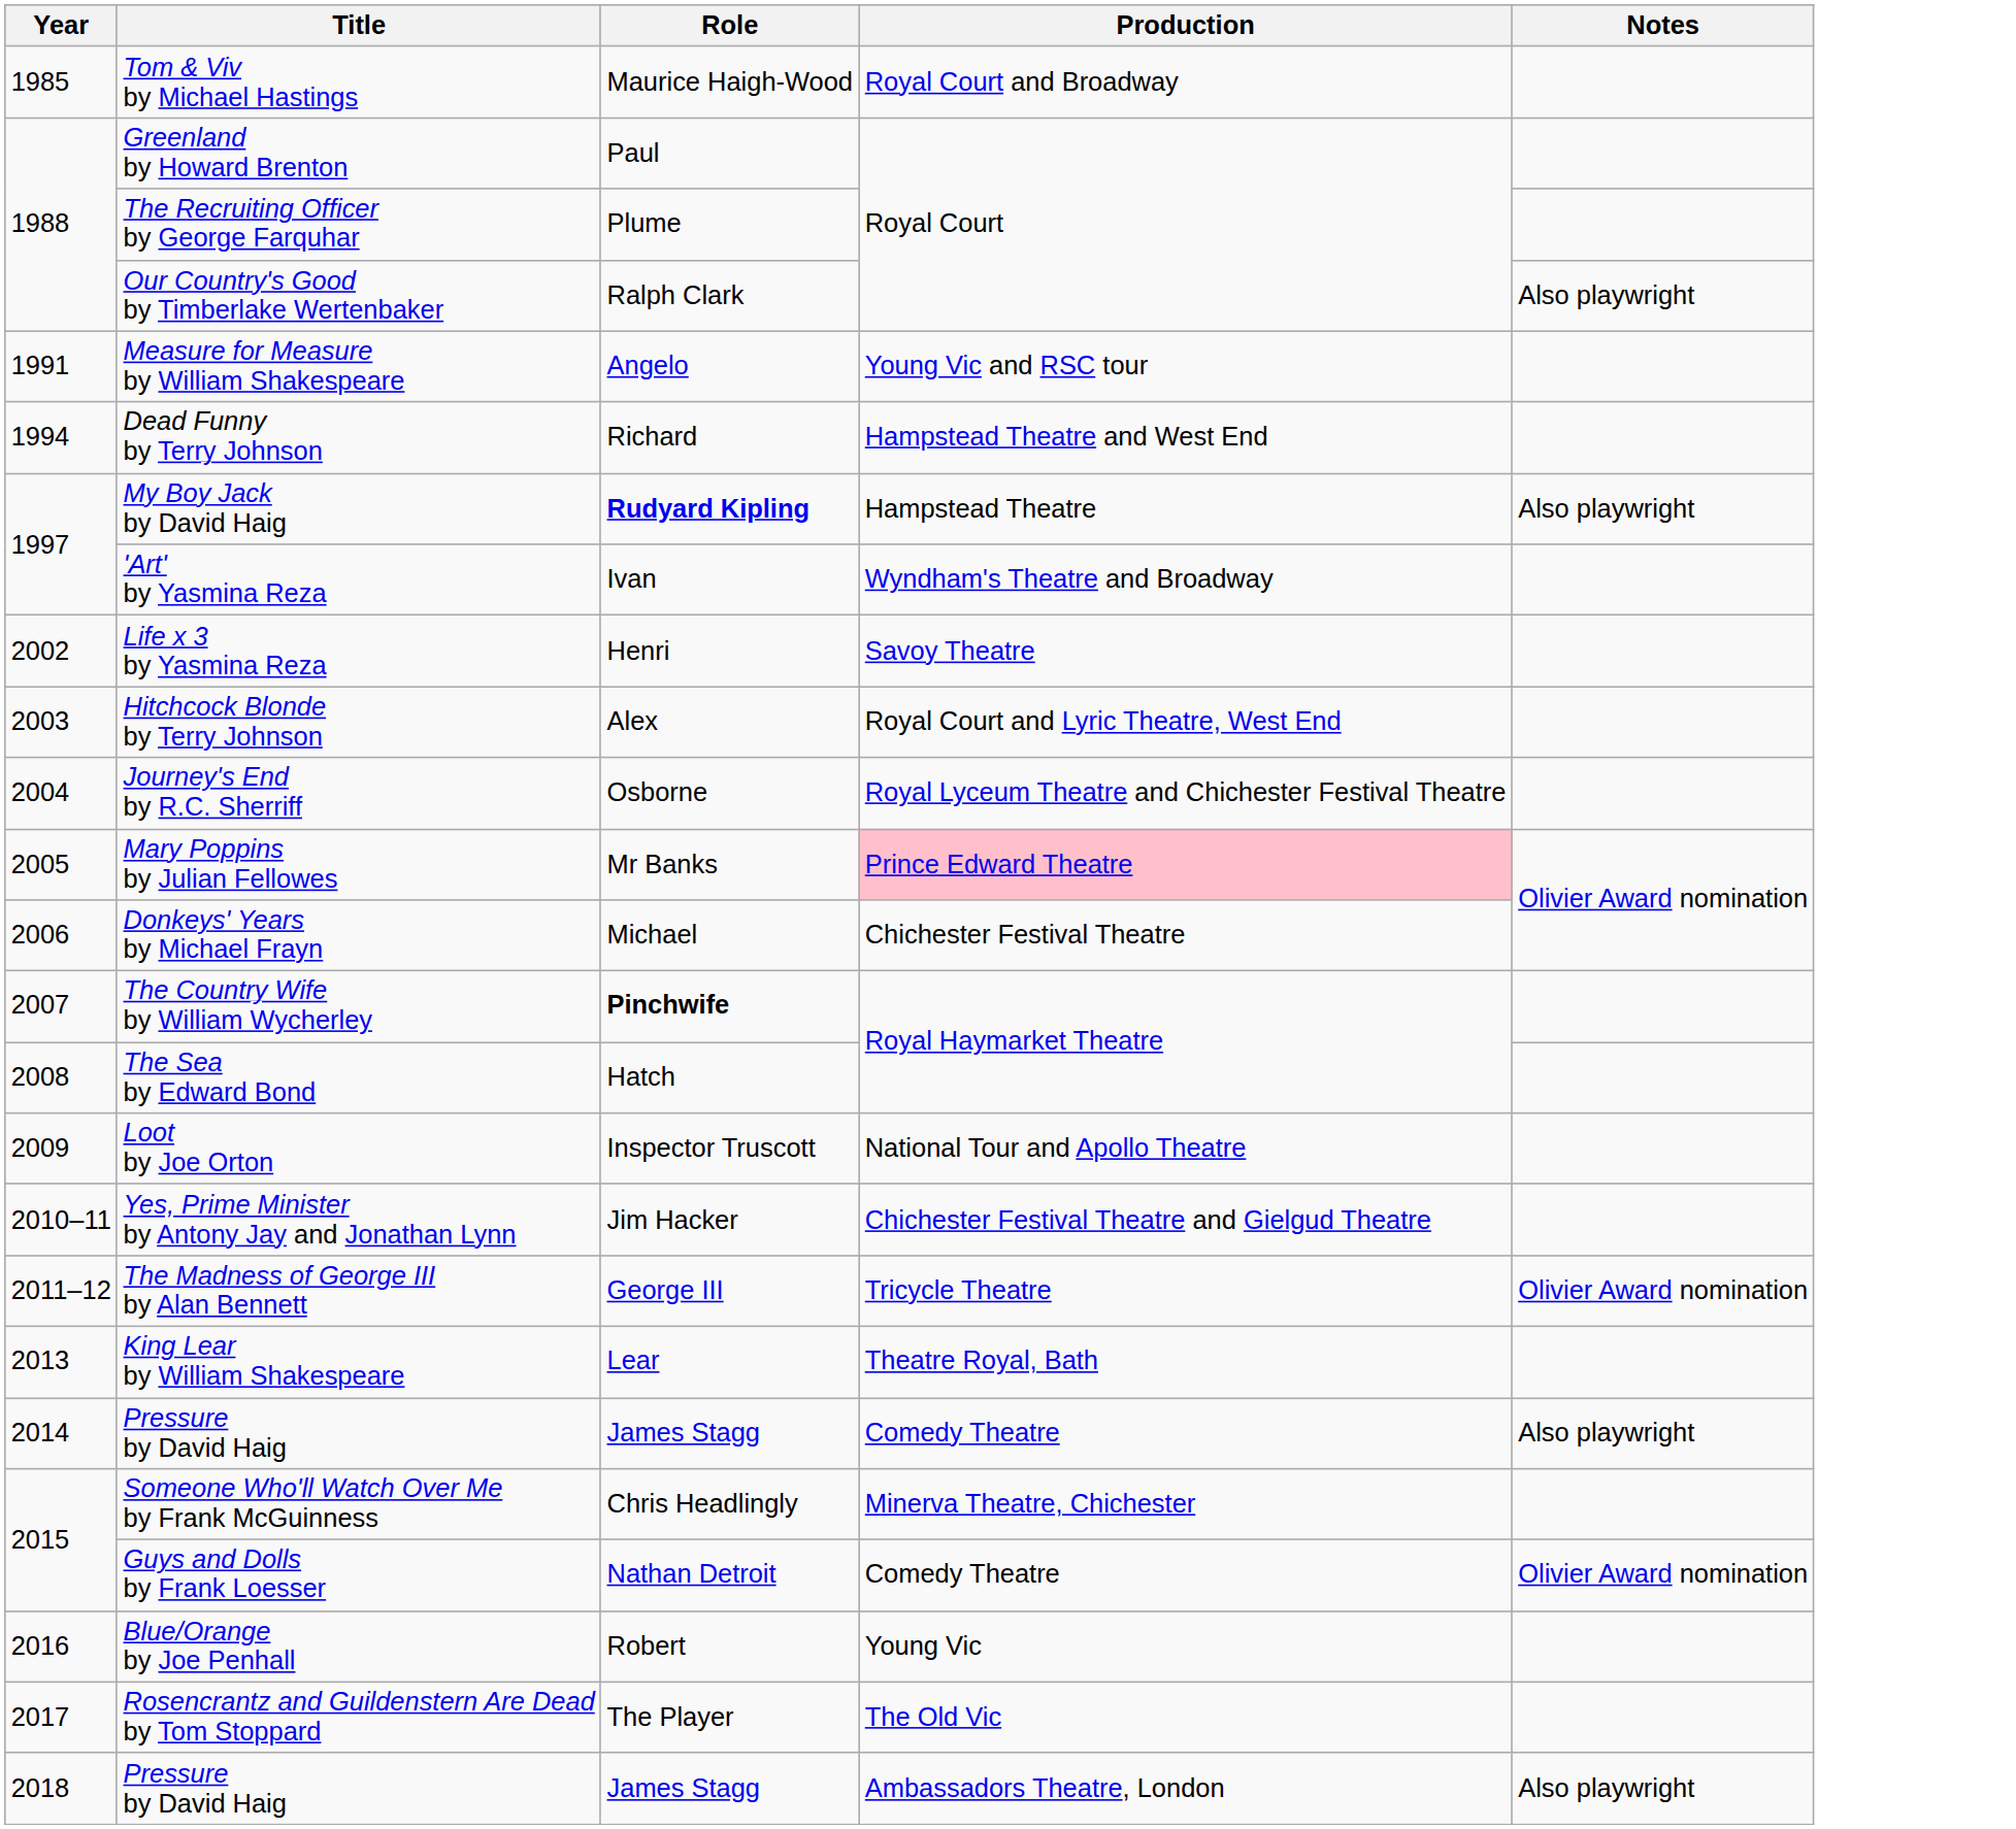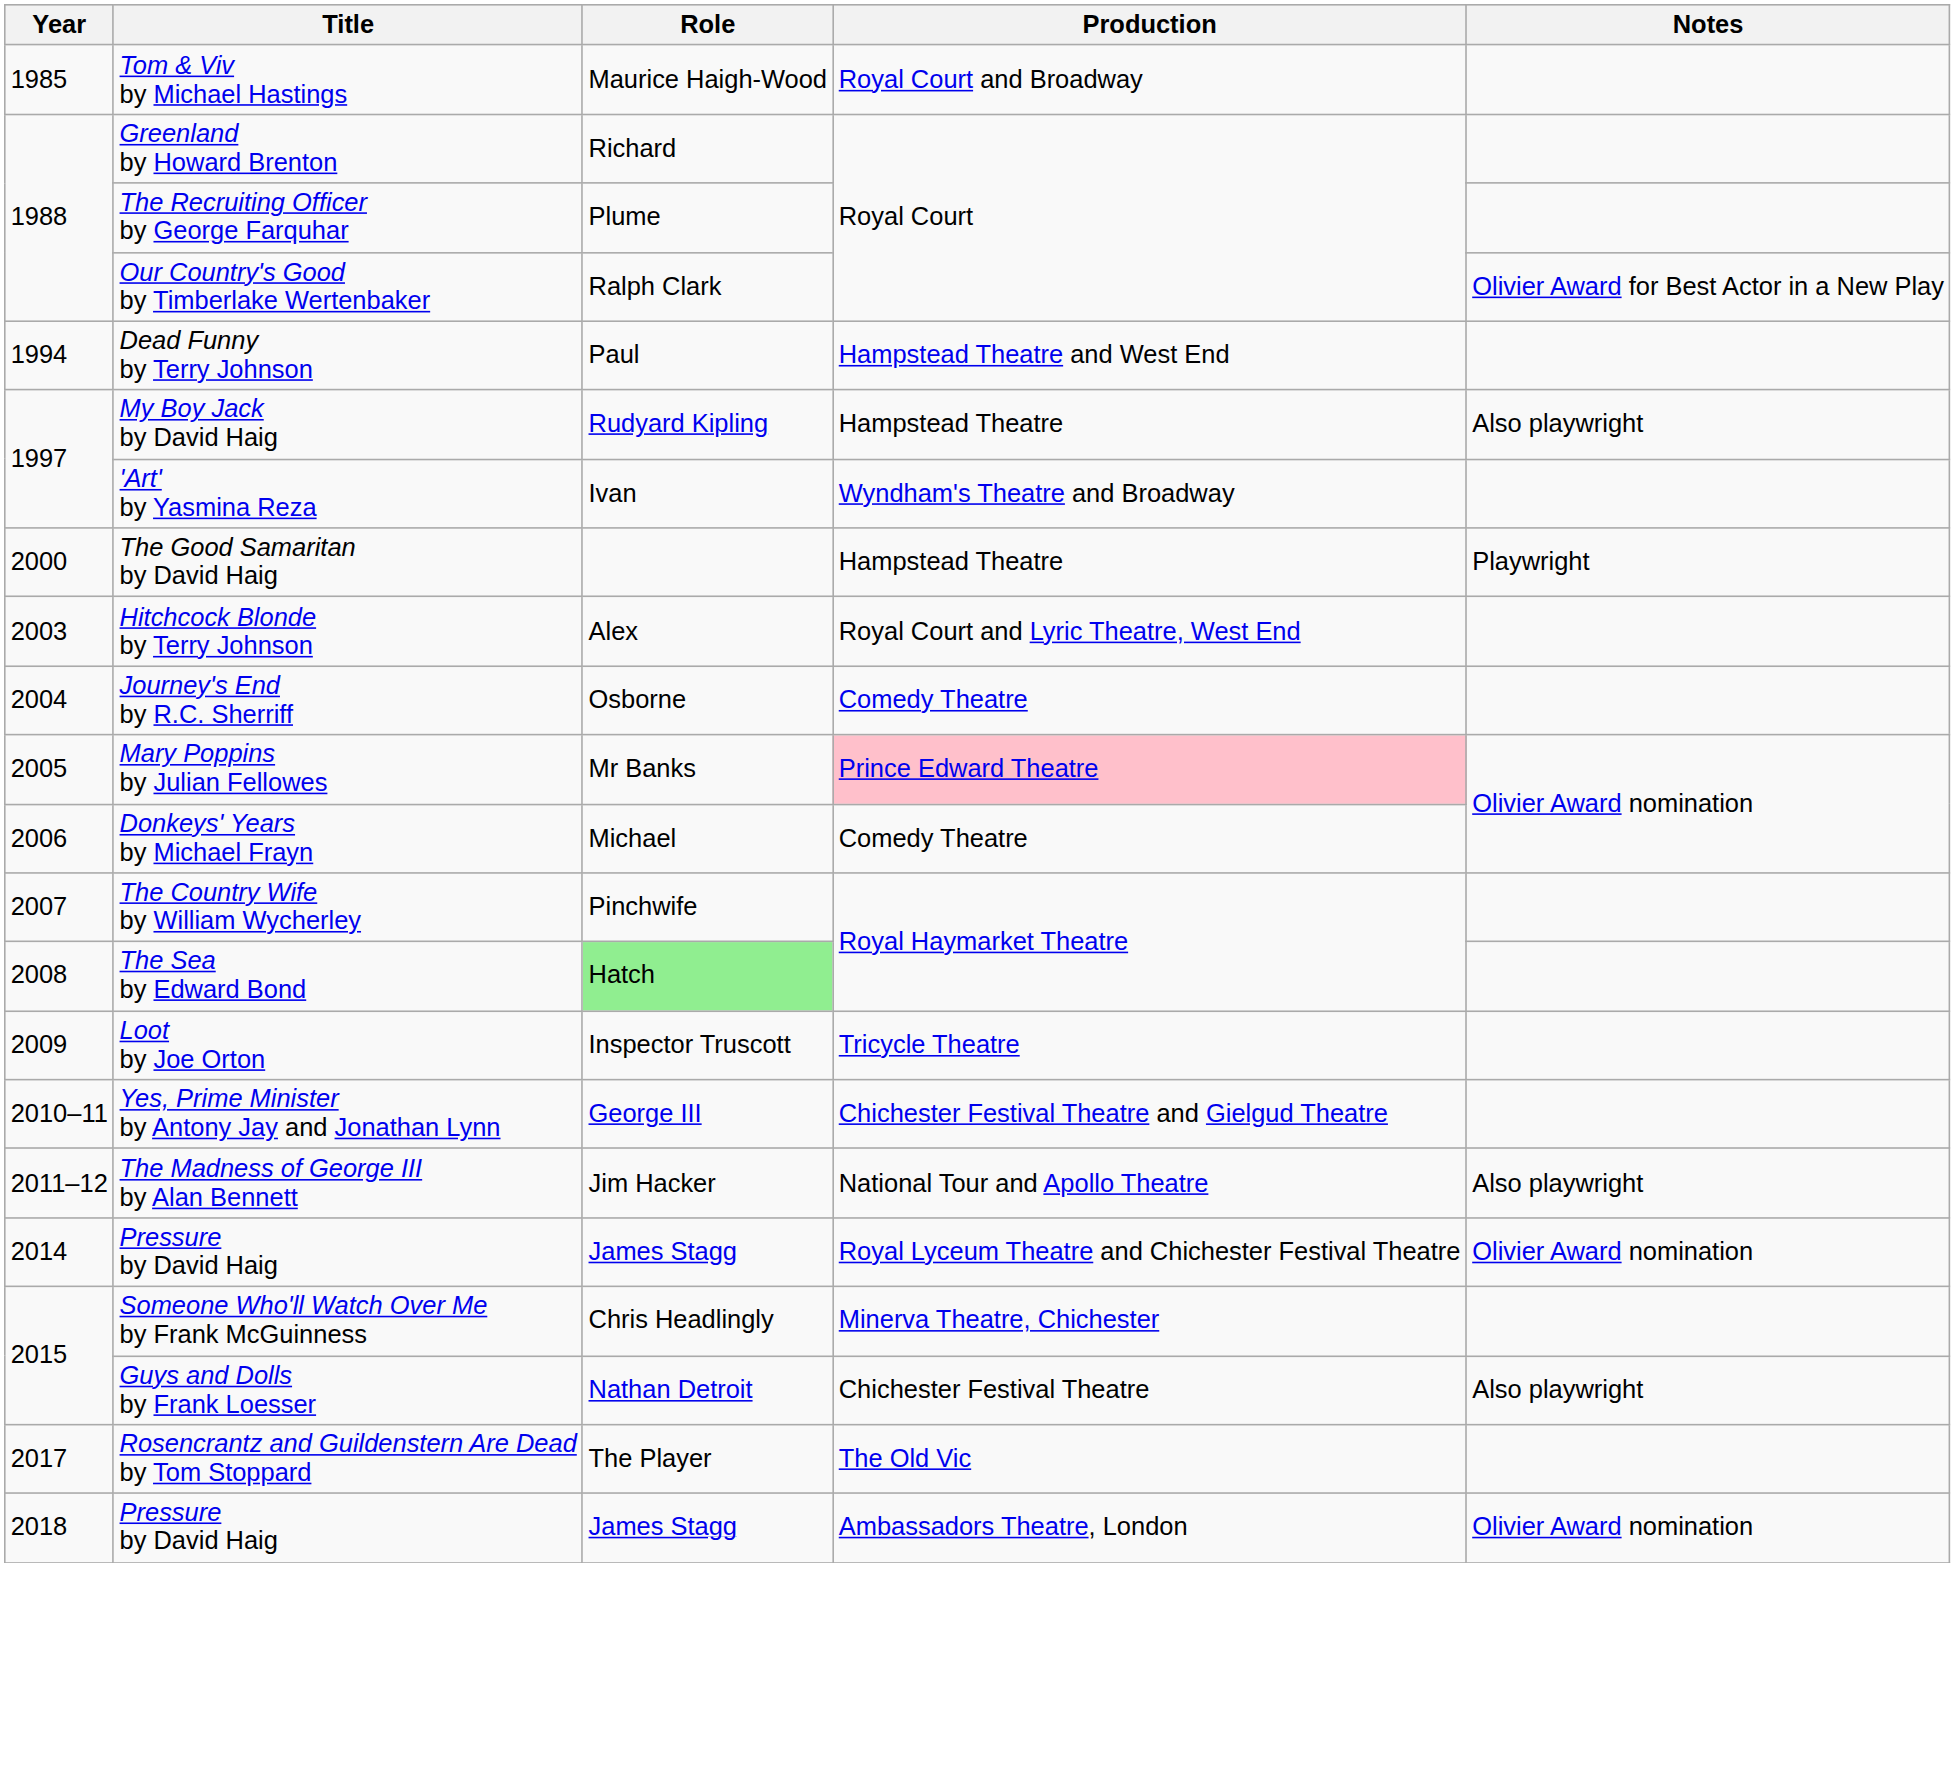Greenland by Howard Brenton | Role: Paul -> Richard
Our Country's Good by Timberlake Wertenbaker | Notes: Also playwright -> Olivier Award for Best Actor in a New Play
- row: 1991 | Measure for Measure by William Shakespeare | Angelo | Young Vic and RSC tour
Dead Funny by Terry Johnson | Role: Richard -> Paul
My Boy Jack by David Haig | Role: bold -> normal
+ row: 2000 | The Good Samaritan by David Haig | Hampstead Theatre | Playwright
- row: 2002 | Life x 3 by Yasmina Reza | Henri | Savoy Theatre
Journey's End by R.C. Sherriff | Production: Royal Lyceum Theatre and Chichester Festival Theatre -> Comedy Theatre
Donkeys' Years by Michael Frayn | Production: Chichester Festival Theatre -> Comedy Theatre
The Country Wife by William Wycherley | Role: bold -> normal
The Sea by Edward Bond | Role: no background -> lightgreen background
Loot by Joe Orton | Production: National Tour and Apollo Theatre -> Tricycle Theatre
Yes, Prime Minister by Antony Jay and Jonathan Lynn | Role: Jim Hacker -> George III
The Madness of George III by Alan Bennett | Role: George III -> Jim Hacker
The Madness of George III by Alan Bennett | Production: Tricycle Theatre -> National Tour and Apollo Theatre
The Madness of George III by Alan Bennett | Notes: Olivier Award nomination -> Also playwright
- row: 2013 | King Lear by William Shakespeare | Lear | Theatre Royal, Bath
2014 / Pressure by David Haig | Production: Comedy Theatre -> Royal Lyceum Theatre and Chichester Festival Theatre
2014 / Pressure by David Haig | Notes: Also playwright -> Olivier Award nomination
Guys and Dolls by Frank Loesser | Production: Comedy Theatre -> Chichester Festival Theatre
Guys and Dolls by Frank Loesser | Notes: Olivier Award nomination -> Also playwright
- row: 2016 | Blue/Orange by Joe Penhall | Robert | Young Vic
2018 / Pressure by David Haig | Notes: Also playwright -> Olivier Award nomination
